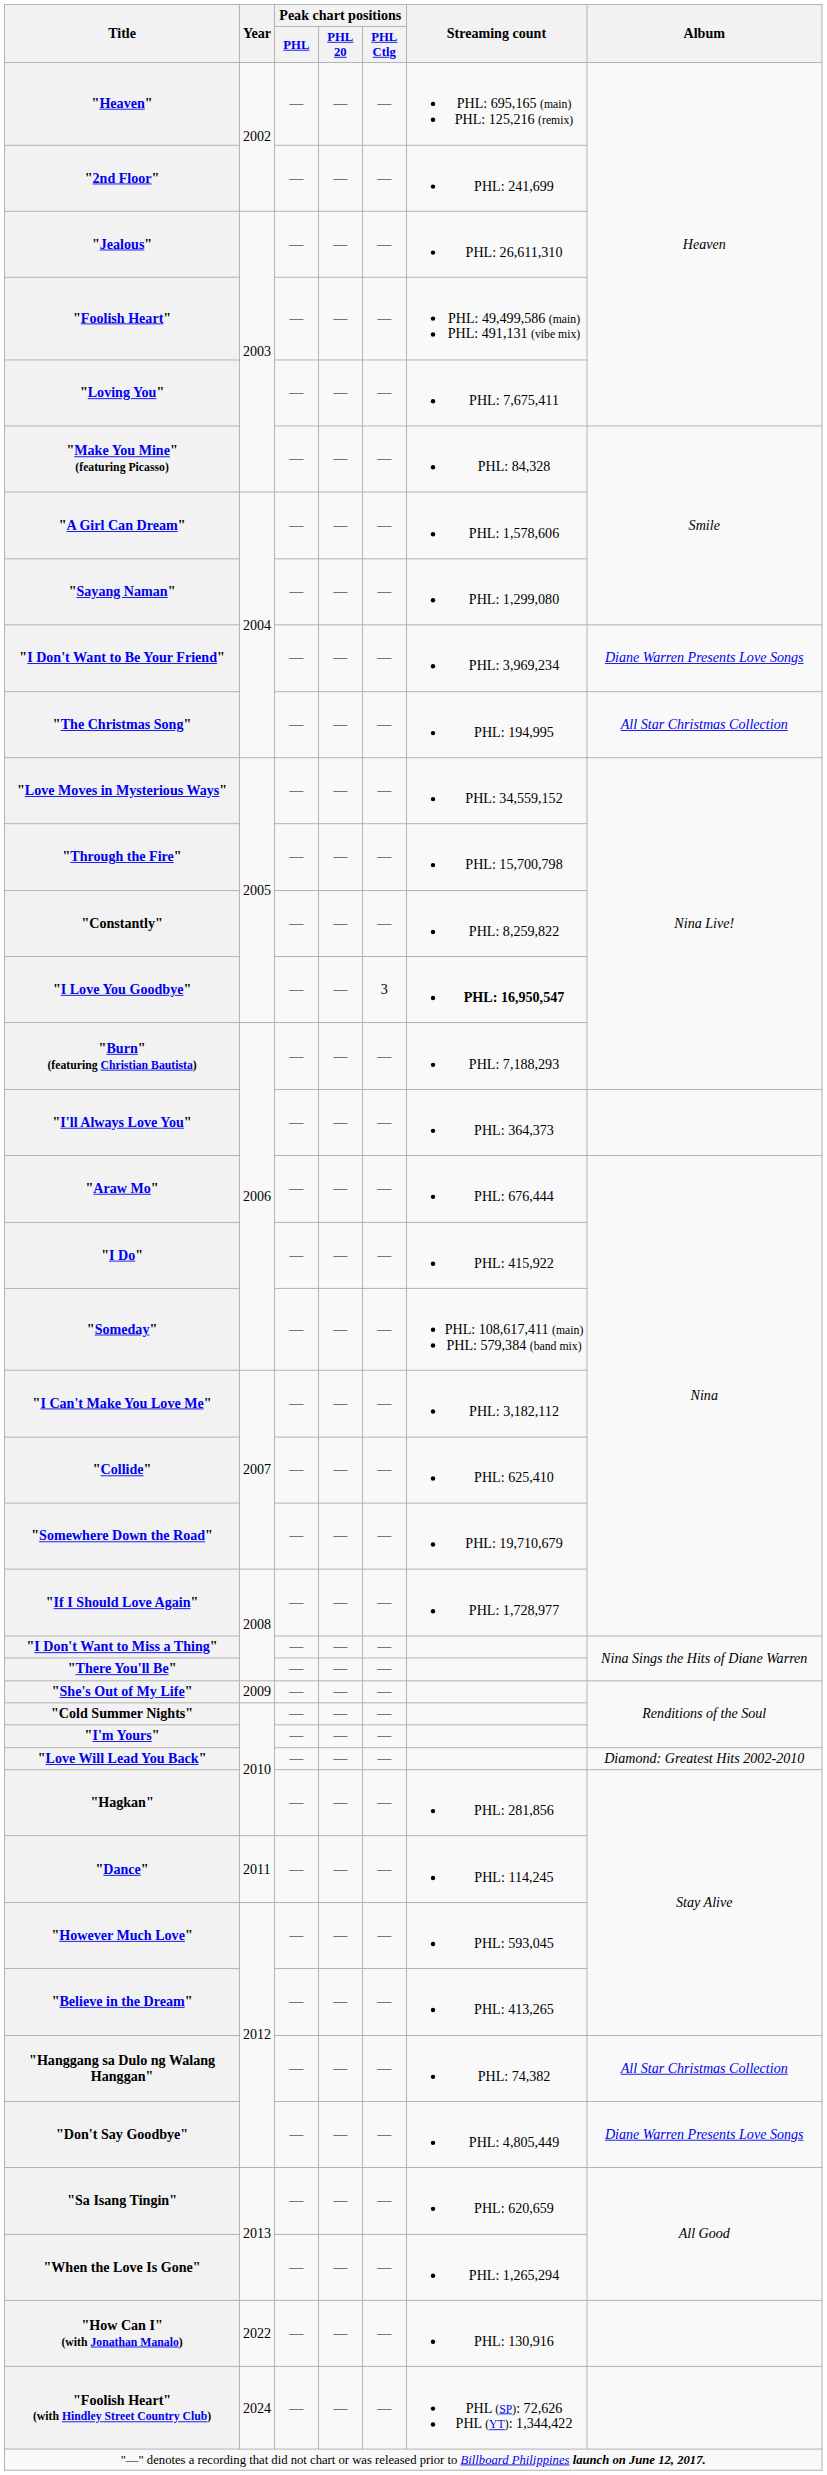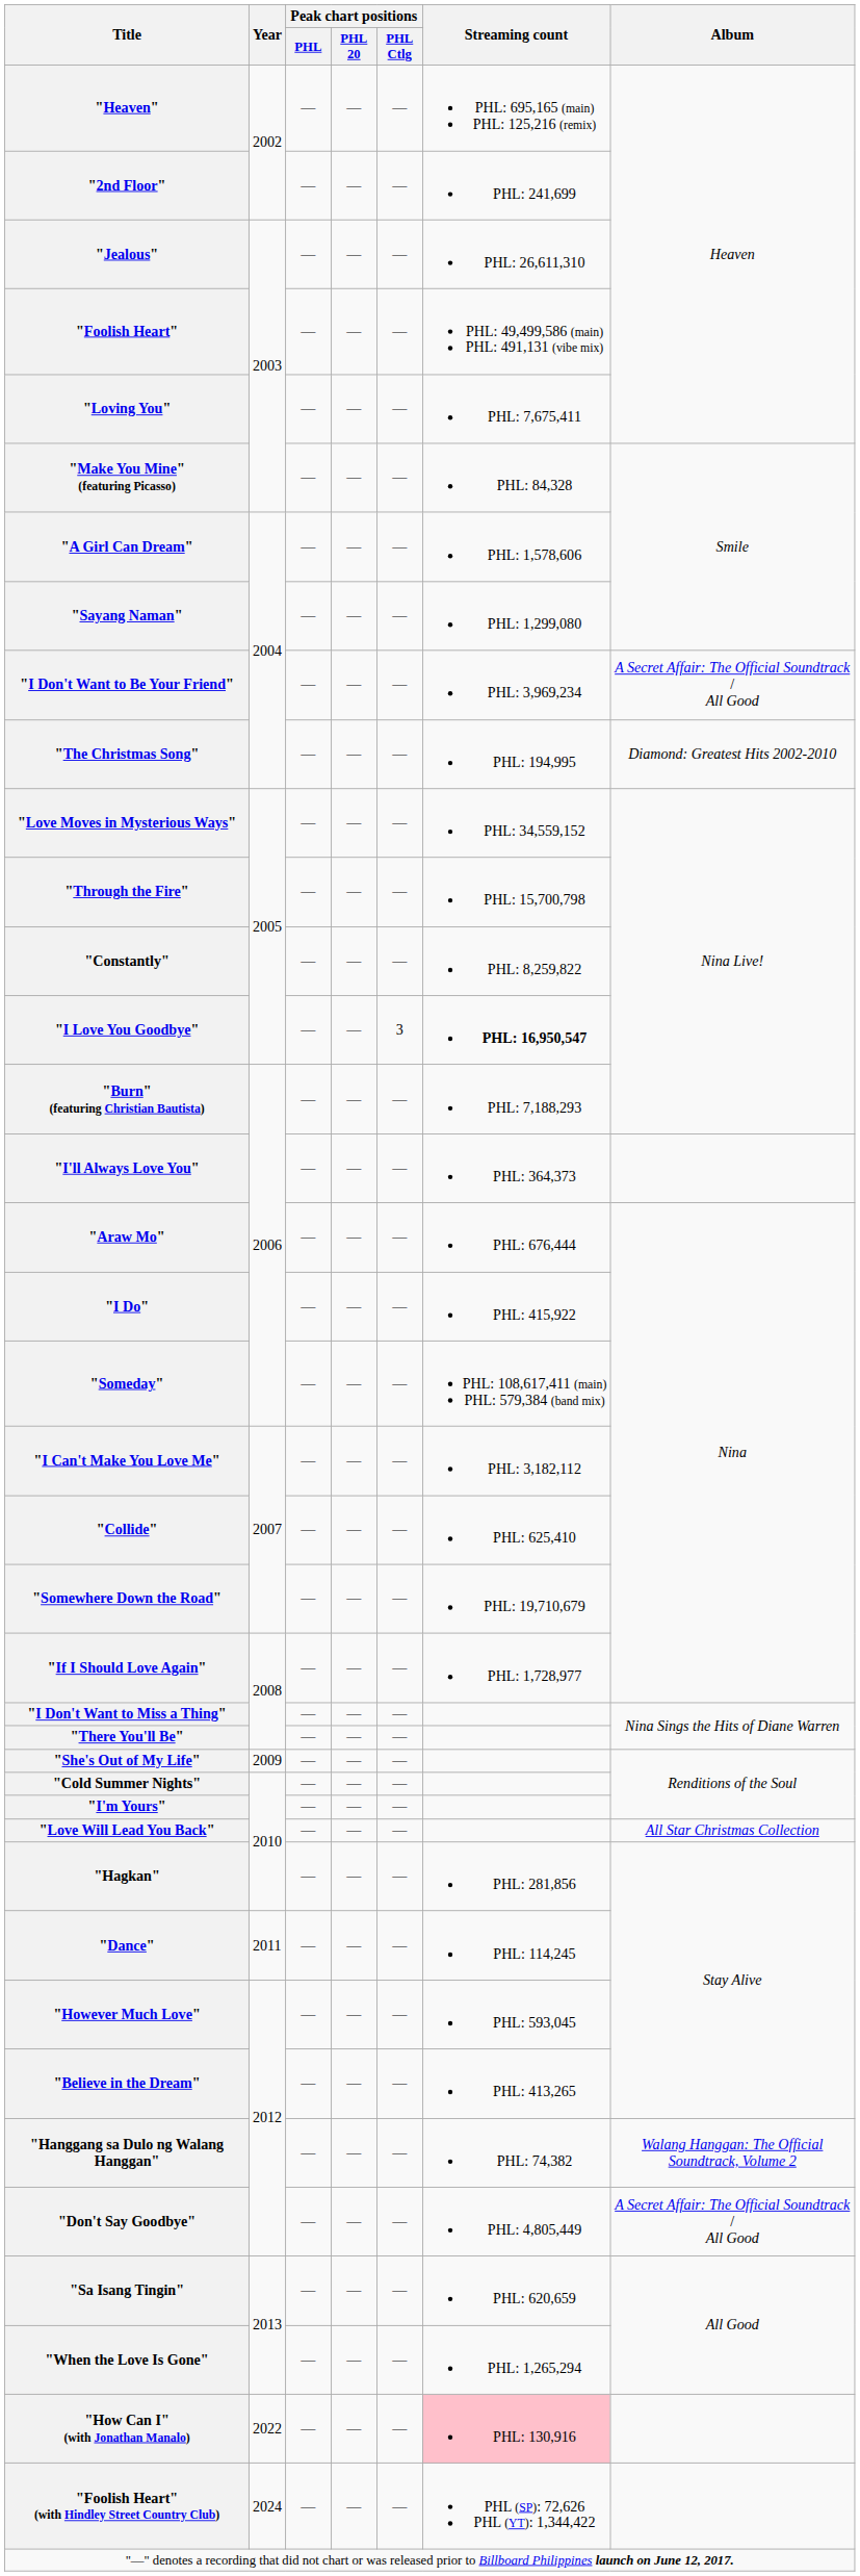"I Don't Want to Be Your Friend" | Album: Diane Warren Presents Love Songs -> A Secret Affair: The Official Soundtrack / All Good
"The Christmas Song" | Album: All Star Christmas Collection -> Diamond: Greatest Hits 2002-2010
"Love Will Lead You Back" | Album: Diamond: Greatest Hits 2002-2010 -> All Star Christmas Collection
"Hanggang sa Dulo ng Walang Hanggan" | Album: All Star Christmas Collection -> Walang Hanggan: The Official Soundtrack, Volume 2
"Don't Say Goodbye" | Album: Diane Warren Presents Love Songs -> A Secret Affair: The Official Soundtrack / All Good
"How Can I" (with Jonathan Manalo) | Streaming count: no background -> pink background
